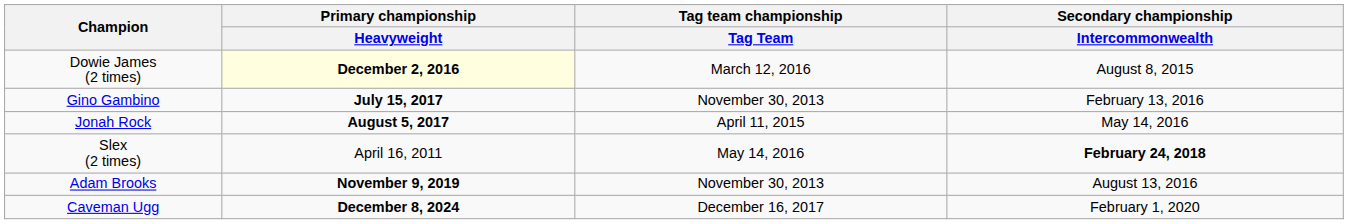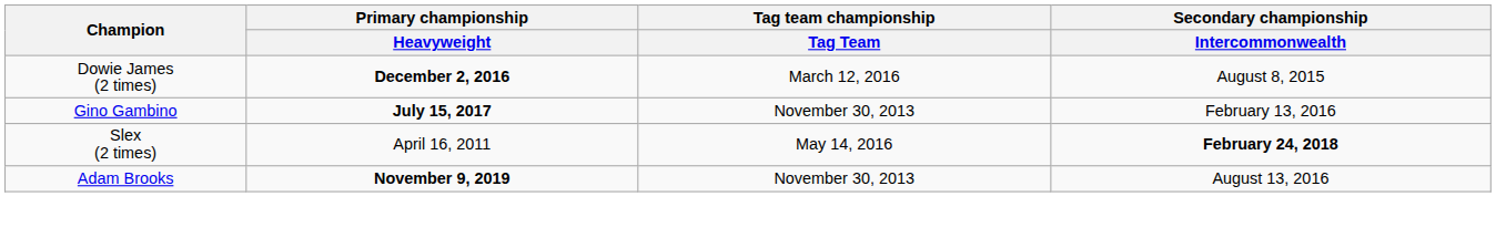Dowie James (2 times) | Primary championship / Heavyweight: lightyellow background -> no background
- row: Jonah Rock | August 5, 2017 | April 11, 2015 | May 14, 2016
- row: Caveman Ugg | December 8, 2024 | December 16, 2017 | February 1, 2020
